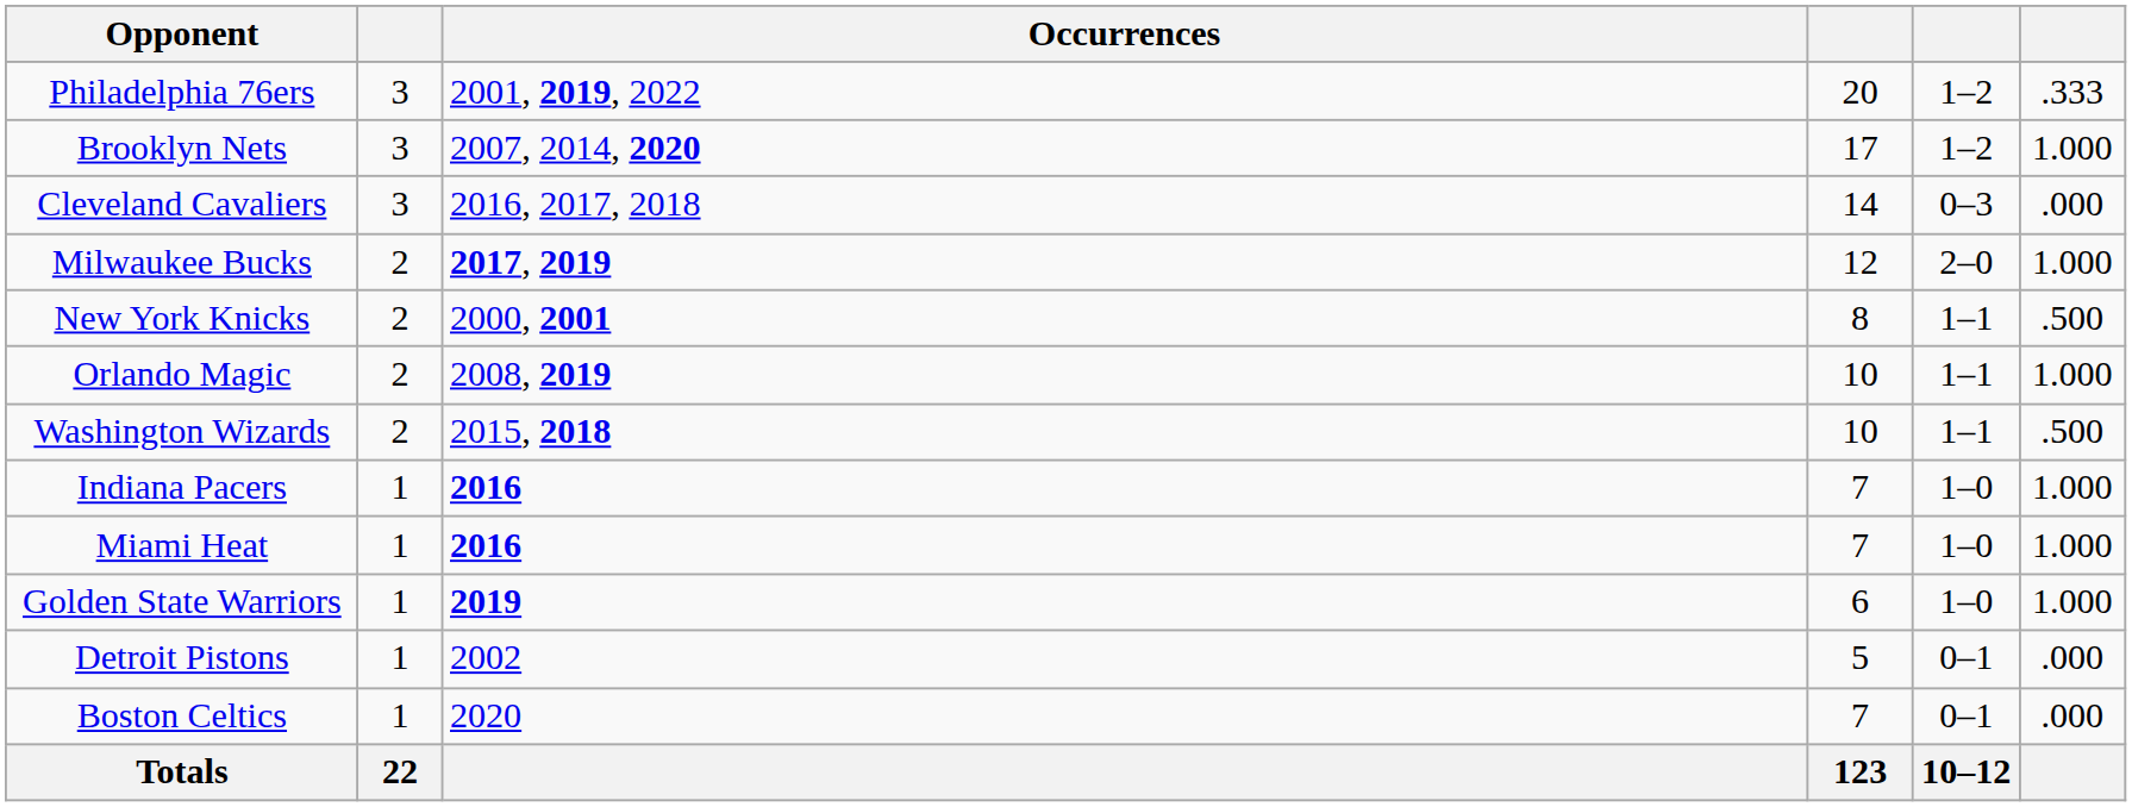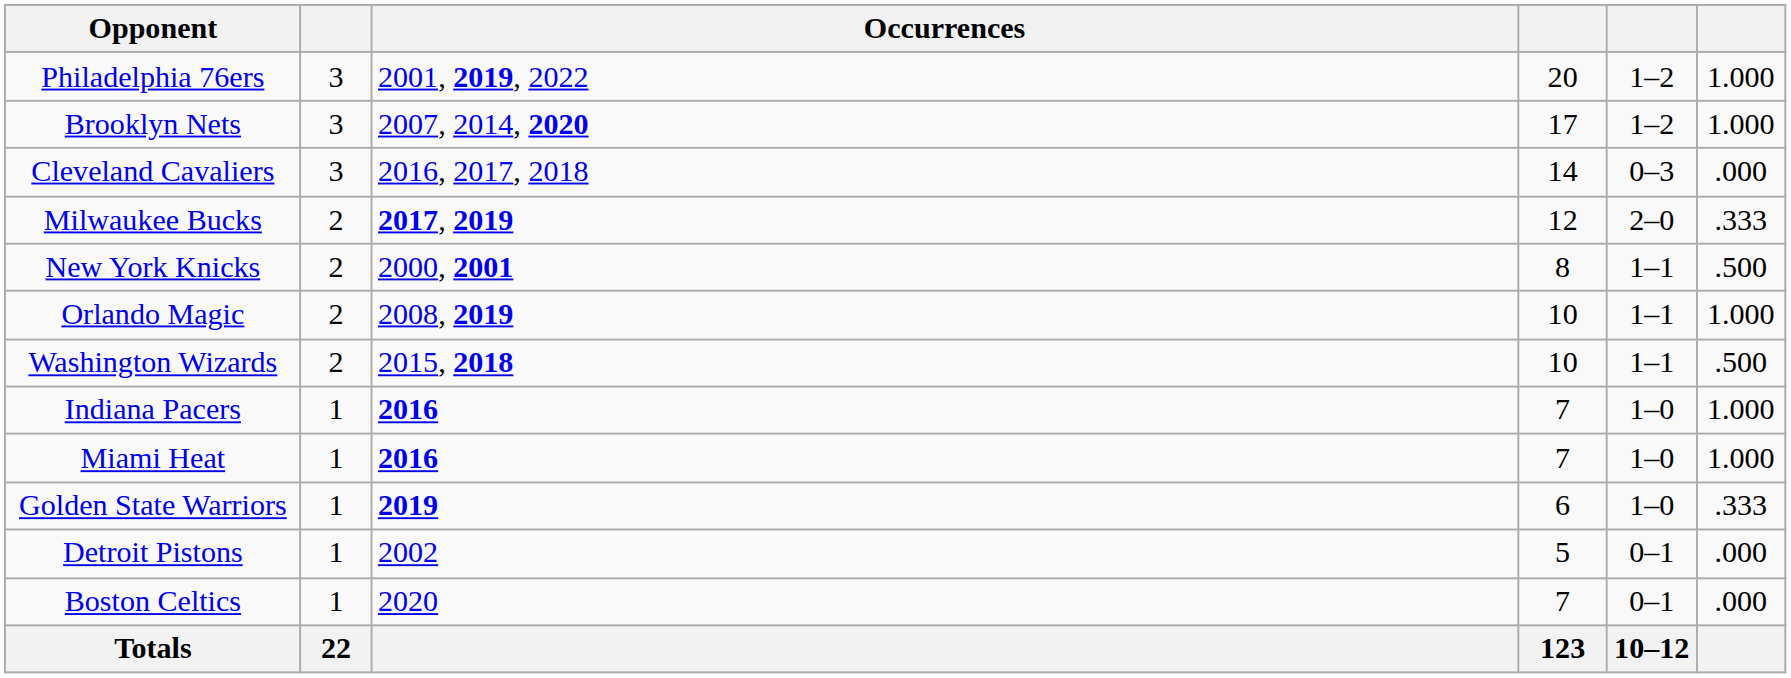Philadelphia 76ers | column 6: .333 -> 1.000
Milwaukee Bucks | column 6: 1.000 -> .333
Golden State Warriors | column 6: 1.000 -> .333
